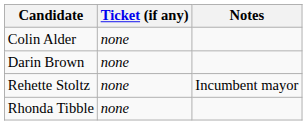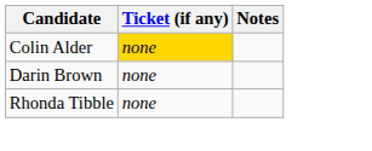Colin Alder | Ticket (if any): no background -> gold background
- row: Rehette Stoltz | none | Incumbent mayor
